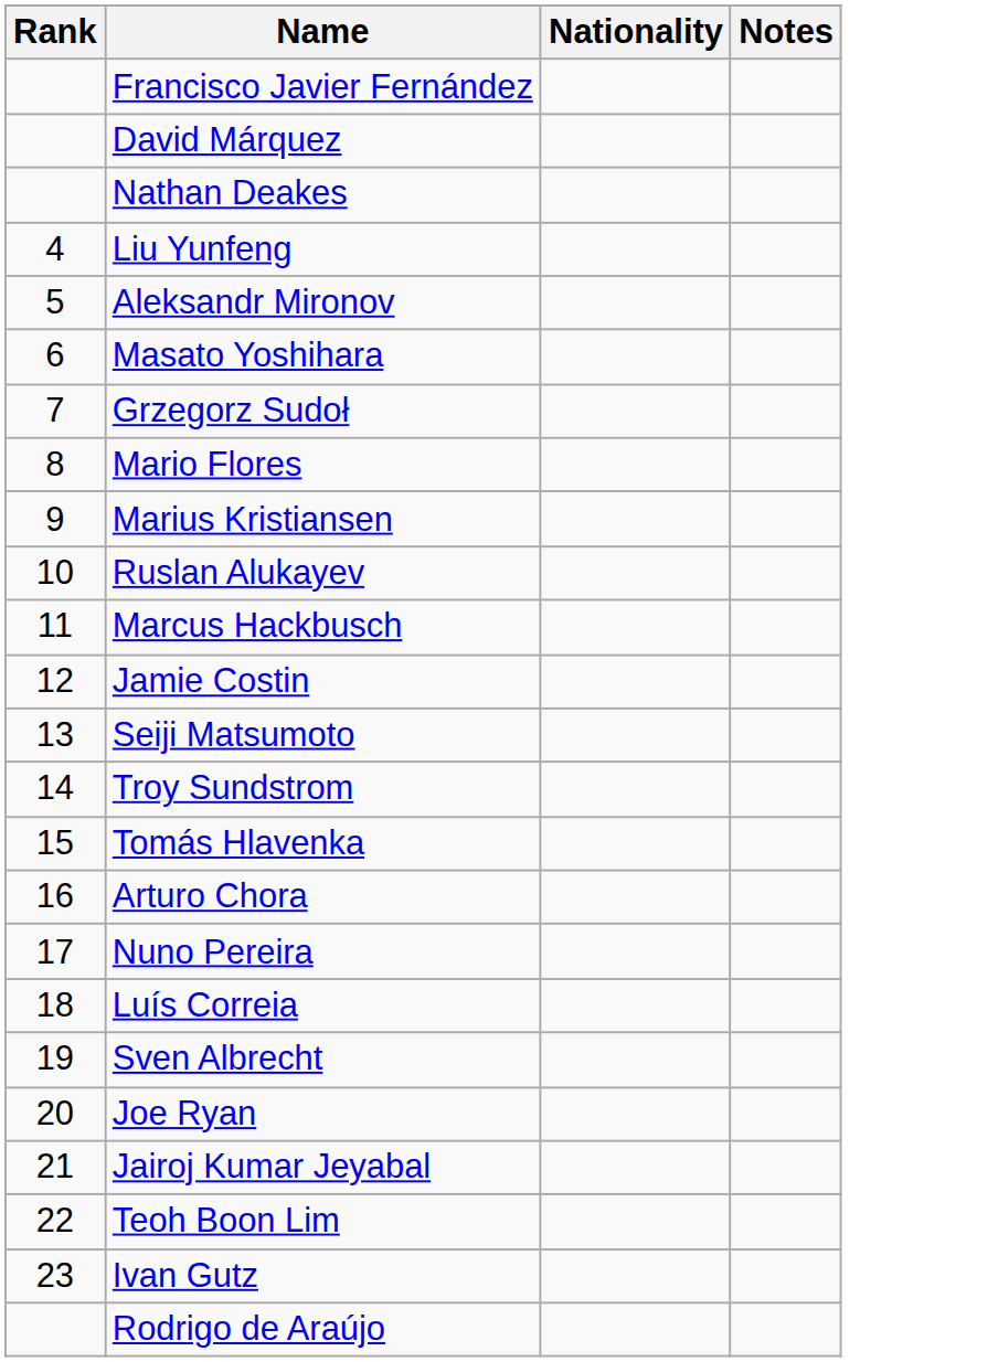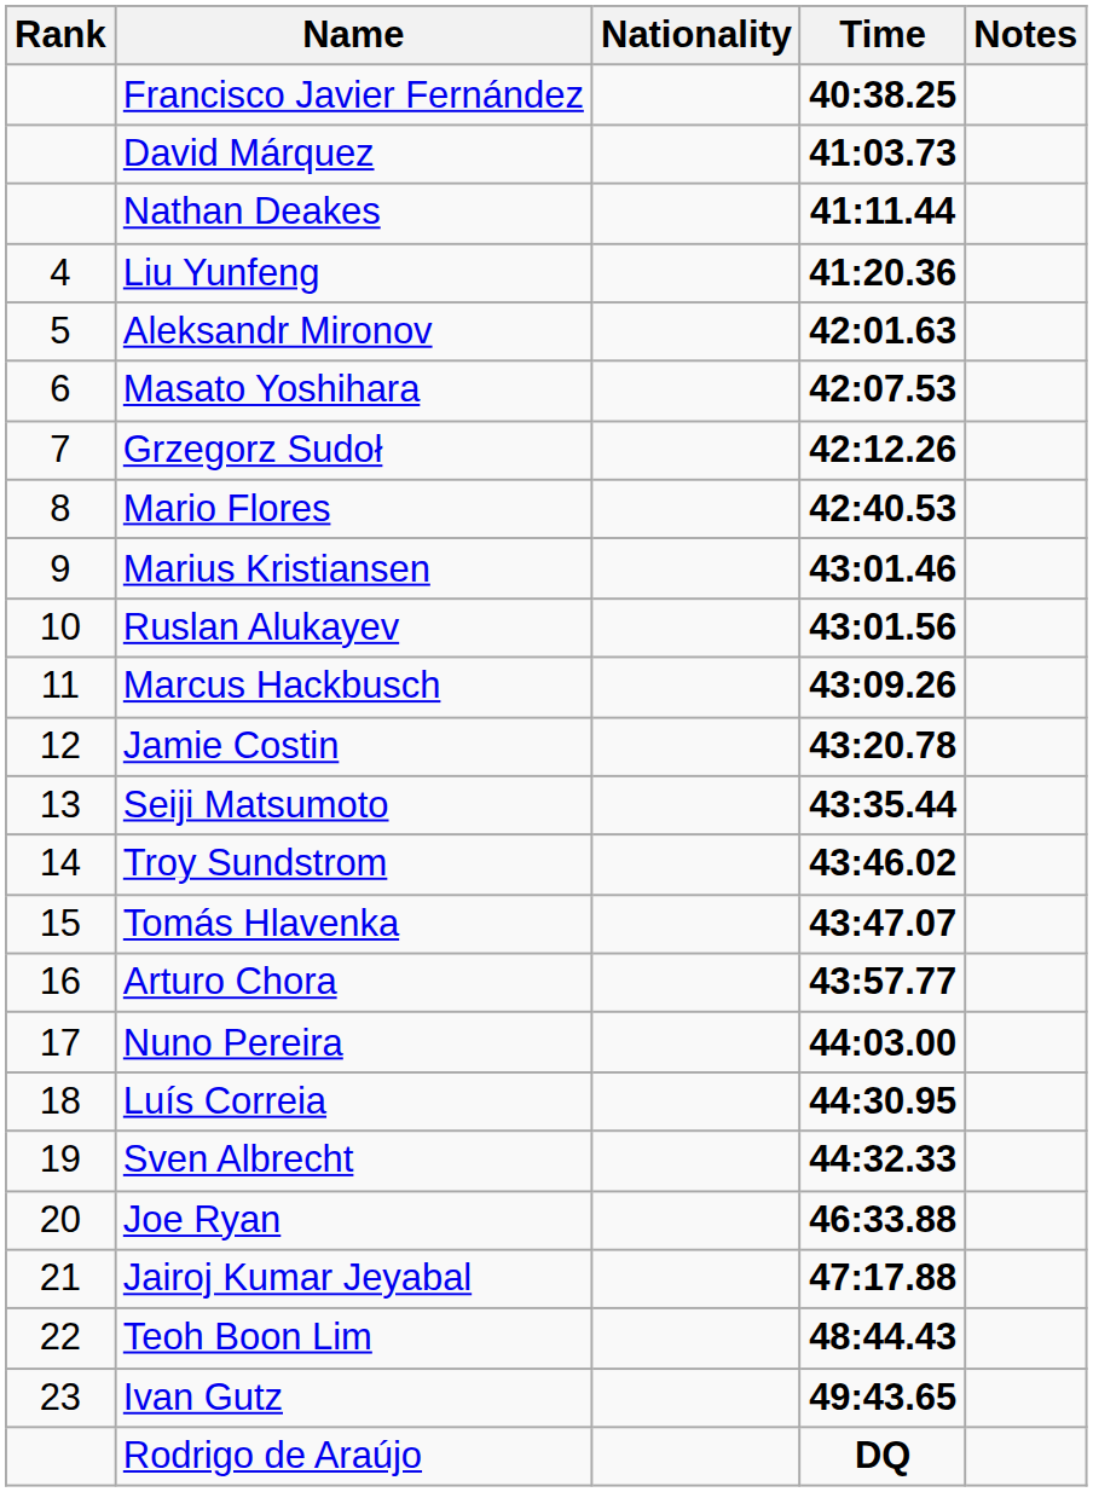+ column: Time | 40:38.25 | 41:03.73 | 41:11.44 | 41:20.36 | 42:01.63 | 42:07.53 | 42:12.26 | 42:40.53 | 43:01.46 | 43:01.56 | 43:09.26 | 43:20.78 | 43:35.44 | 43:46.02 | 43:47.07 | 43:57.77 | 44:03.00 | 44:30.95 | 44:32.33 | 46:33.88 | 47:17.88 | 48:44.43 | 49:43.65 | DQ
